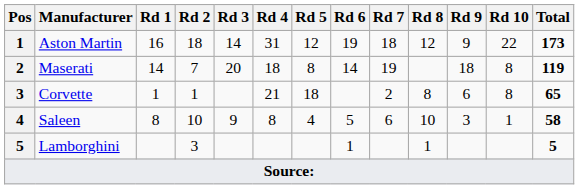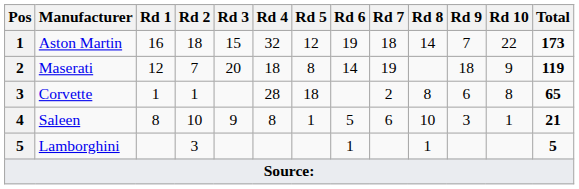Aston Martin | Rd 3: 14 -> 15
Aston Martin | Rd 4: 31 -> 32
Aston Martin | Rd 8: 12 -> 14
Aston Martin | Rd 9: 9 -> 7
Maserati | Rd 1: 14 -> 12
Maserati | Rd 10: 8 -> 9
Corvette | Rd 4: 21 -> 28
Saleen | Rd 5: 4 -> 1
Saleen | Total: 58 -> 21
